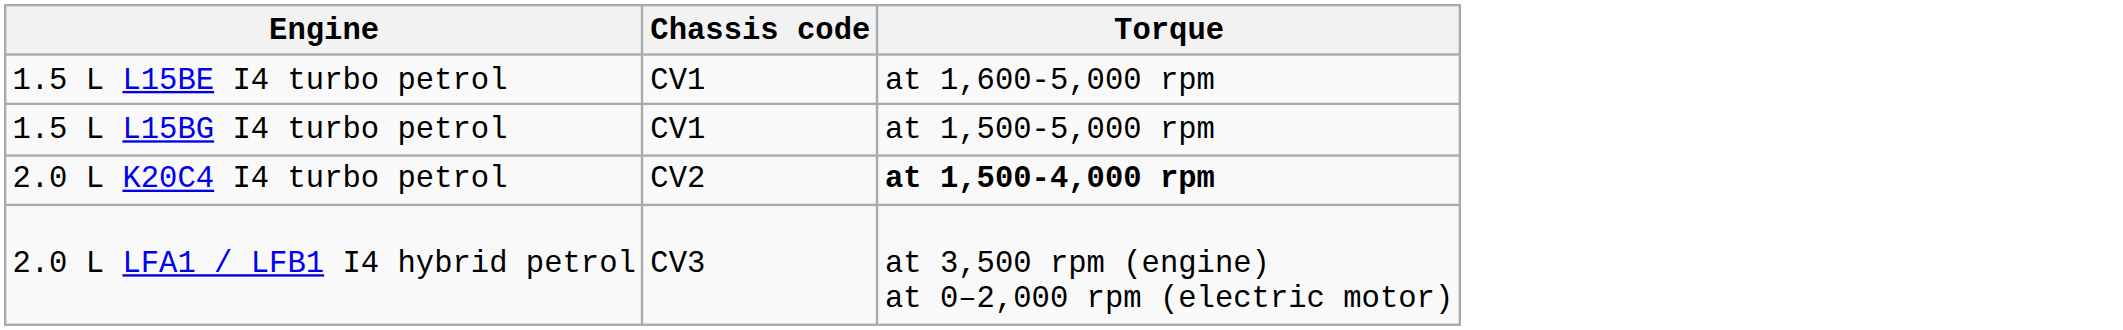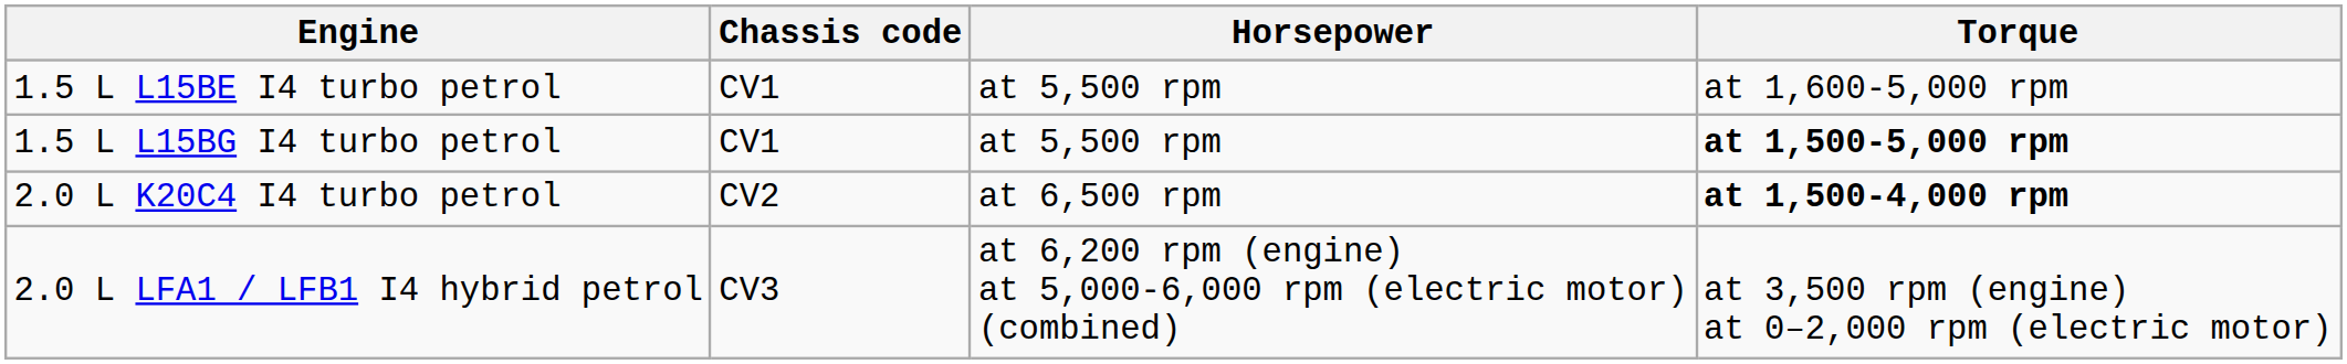+ column: Horsepower | at 5,500 rpm | at 5,500 rpm | at 6,500 rpm | at 6,200 rpm (engine) at 5,000-6,000 rpm (electric motor) (combined)
1.5 L L15BG I4 turbo petrol | Torque: normal -> bold
